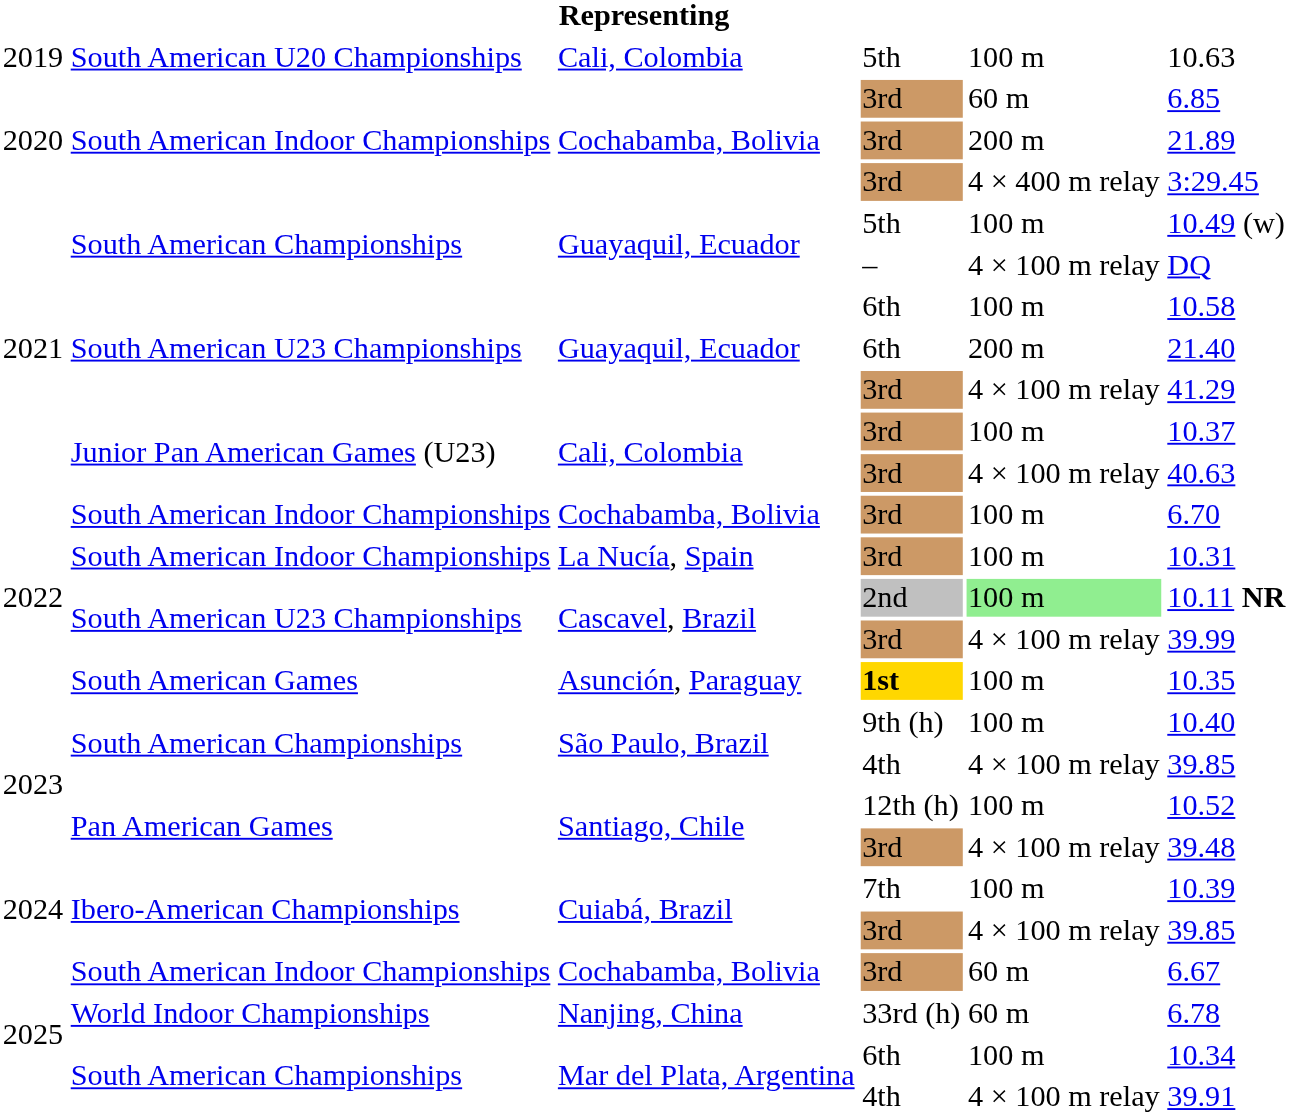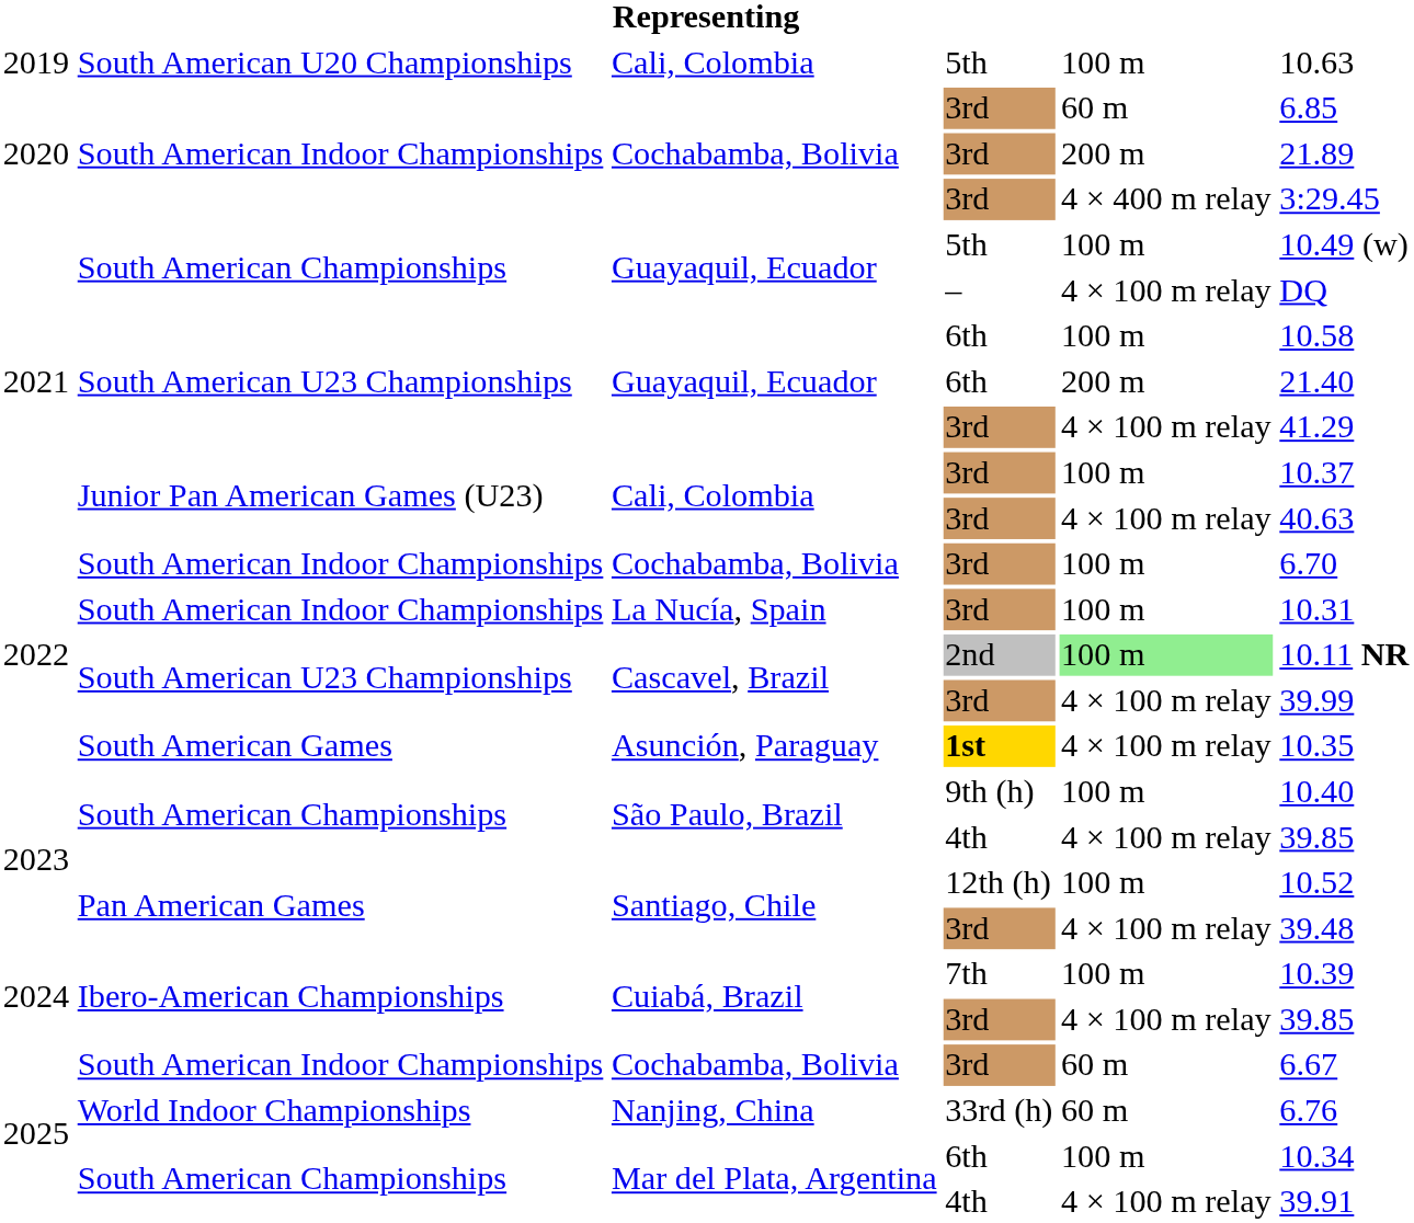Asunción, Paraguay | column 5: 100 m -> 4 × 100 m relay
Nanjing, China | column 6: 6.78 -> 6.76
